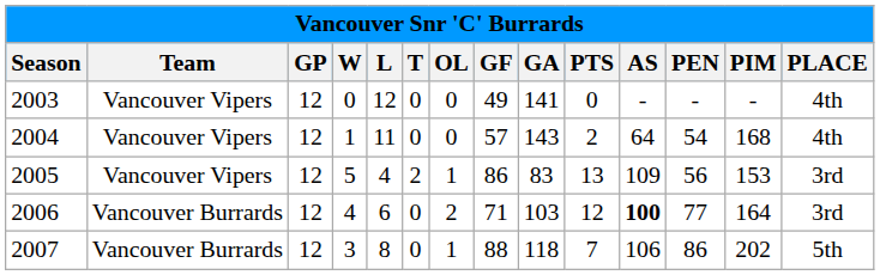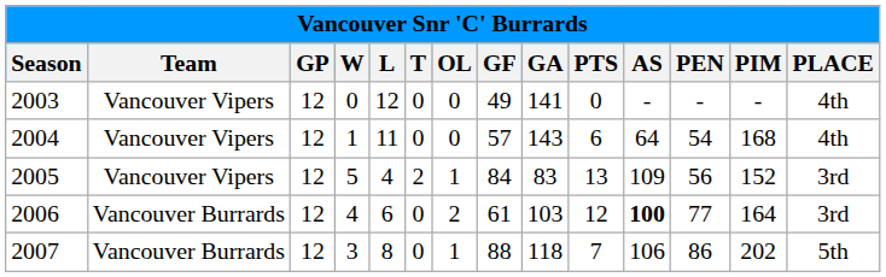2004 | PTS: 2 -> 6
2005 | GF: 86 -> 84
2005 | PIM: 153 -> 152
2006 | GF: 71 -> 61
